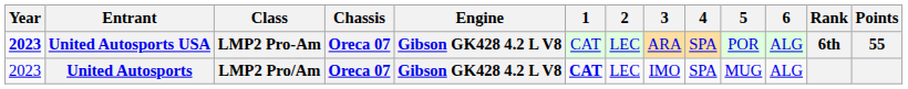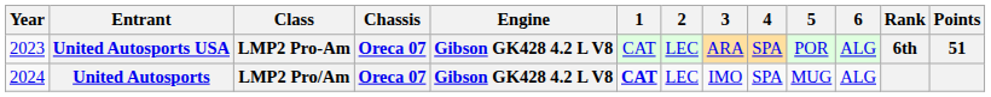United Autosports USA | Year: bold -> normal
United Autosports USA | Points: 55 -> 51
United Autosports | Year: 2023 -> 2024
